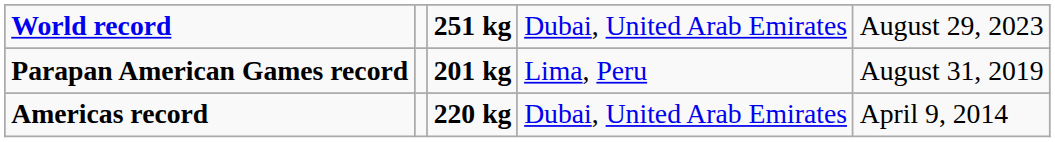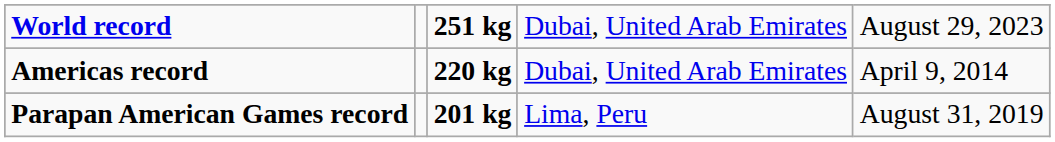rows swapped: Parapan American Games record <-> Americas record
